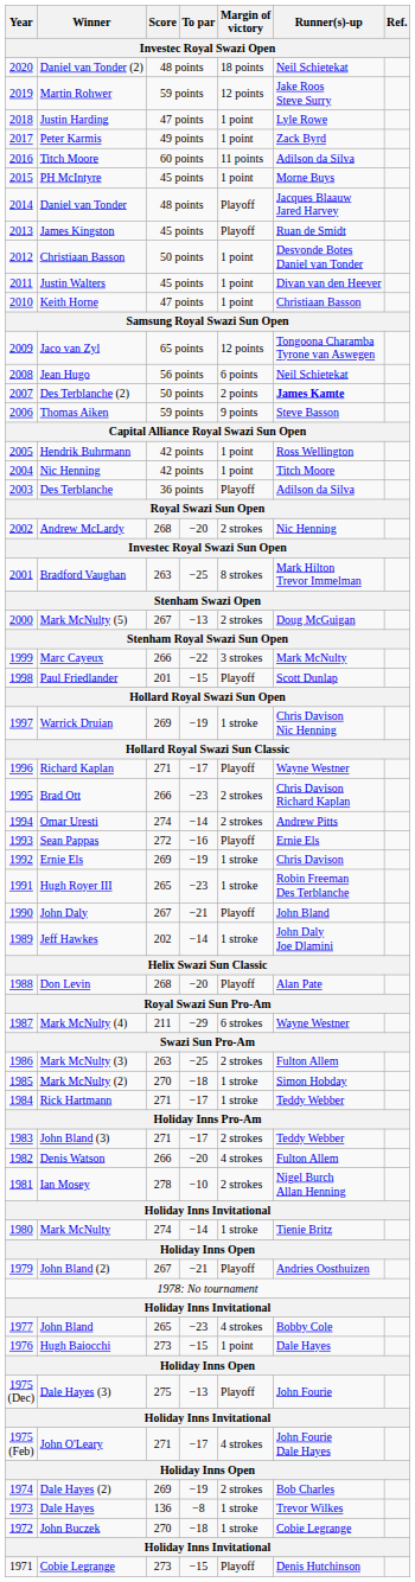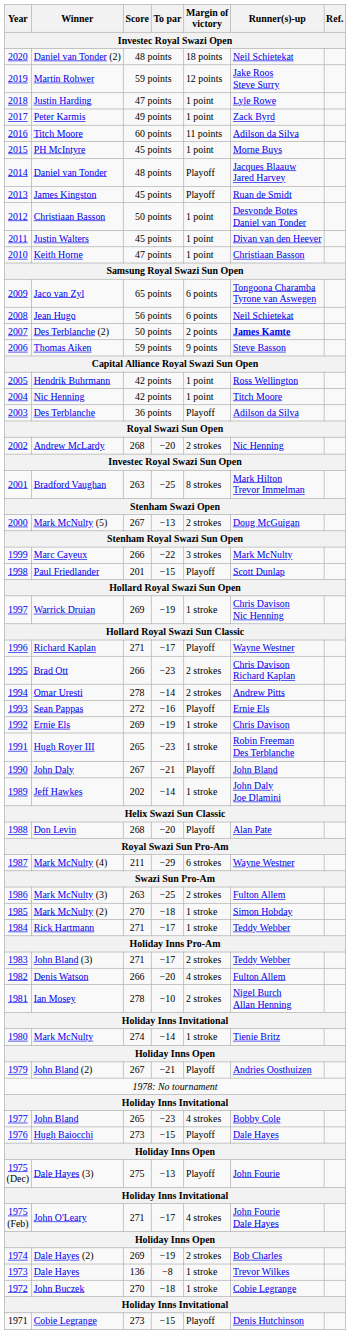Jaco van Zyl | Margin of victory: 12 points -> 6 points
Omar Uresti | Score: 274 -> 278
Hugh Baiocchi | Margin of victory: 1 point -> Playoff
